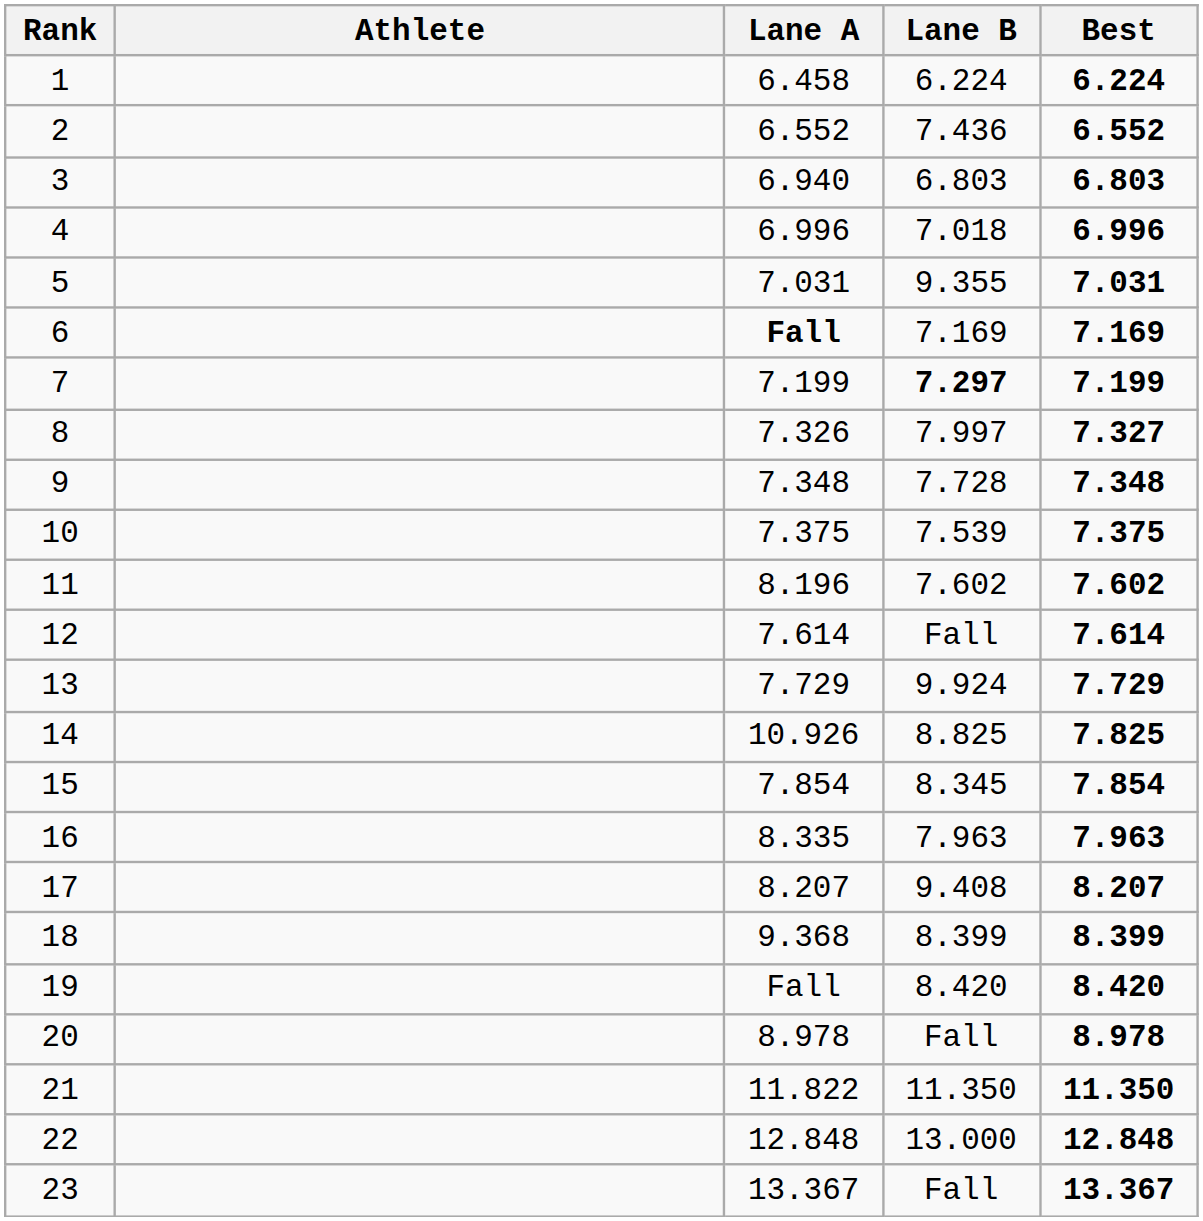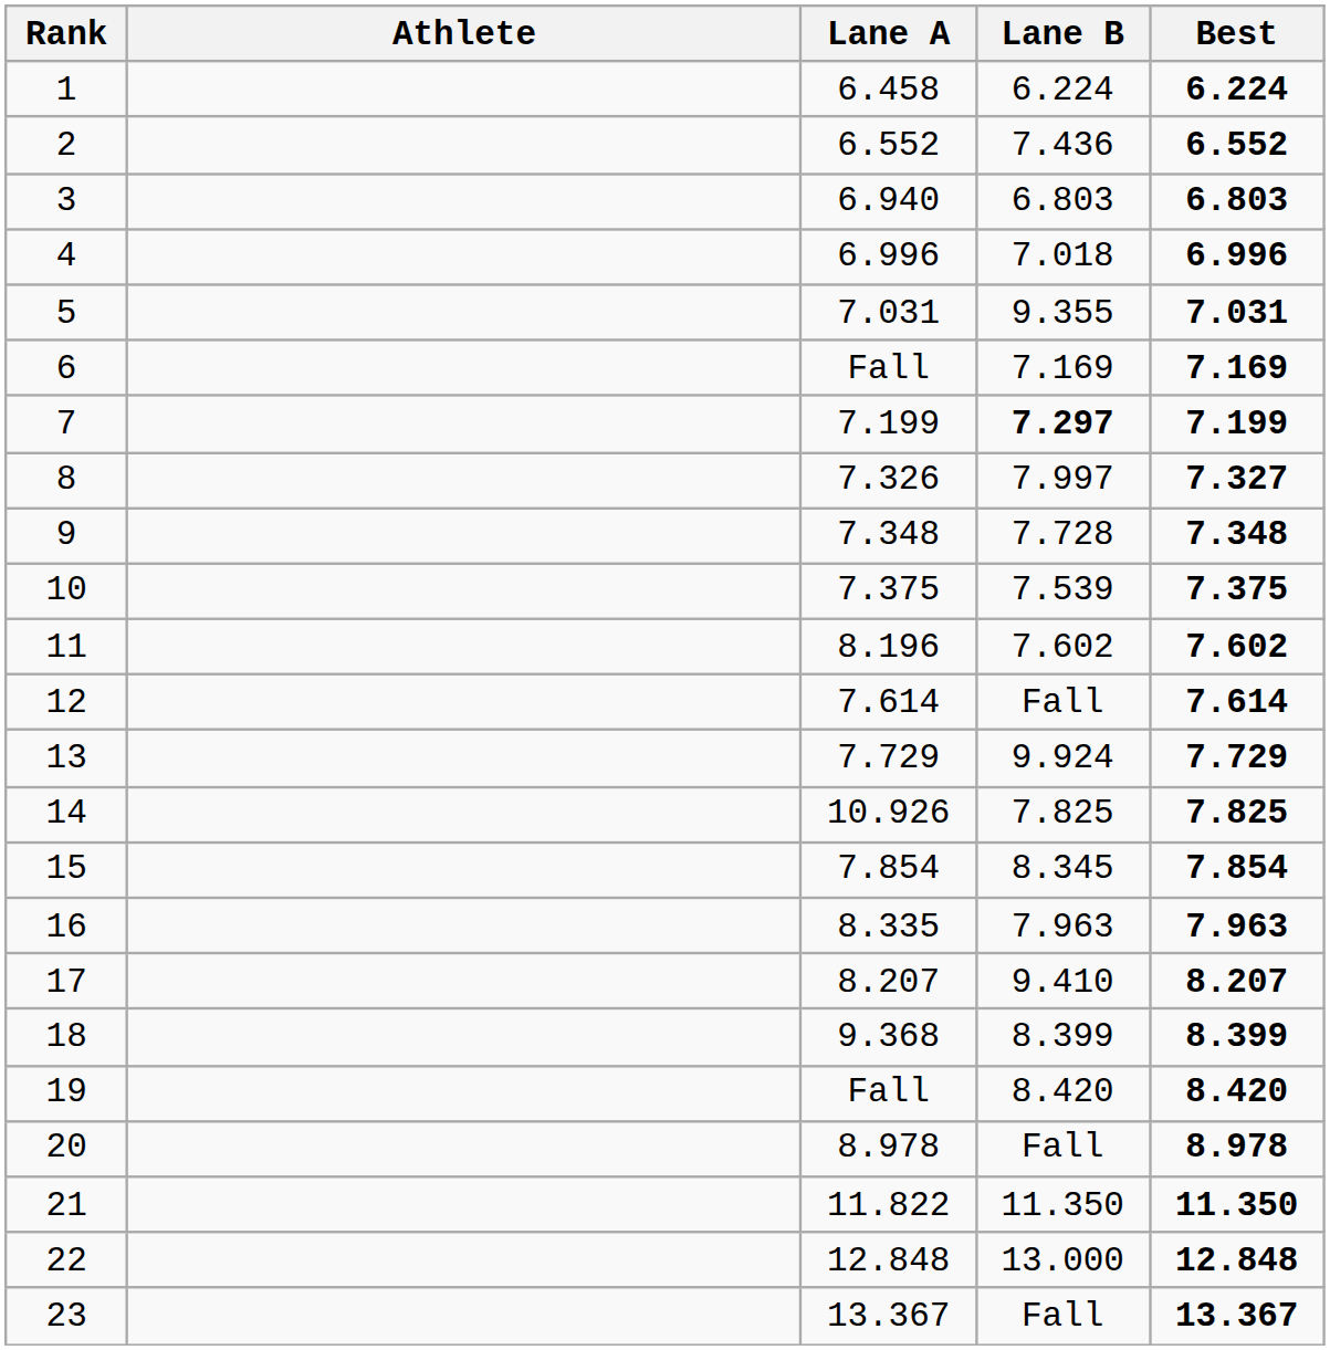6 | Lane A: bold -> normal
14 | Lane B: 8.825 -> 7.825
17 | Lane B: 9.408 -> 9.410
